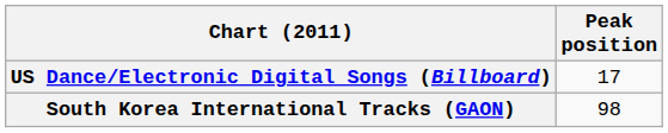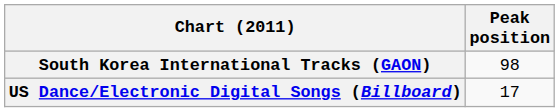rows swapped: South Korea International Tracks (GAON) <-> US Dance/Electronic Digital Songs (Billboard)
